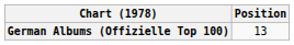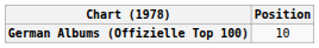German Albums (Offizielle Top 100) | Position: 13 -> 10
